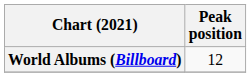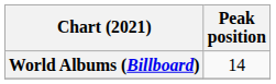World Albums (Billboard) | Peak position: 12 -> 14
